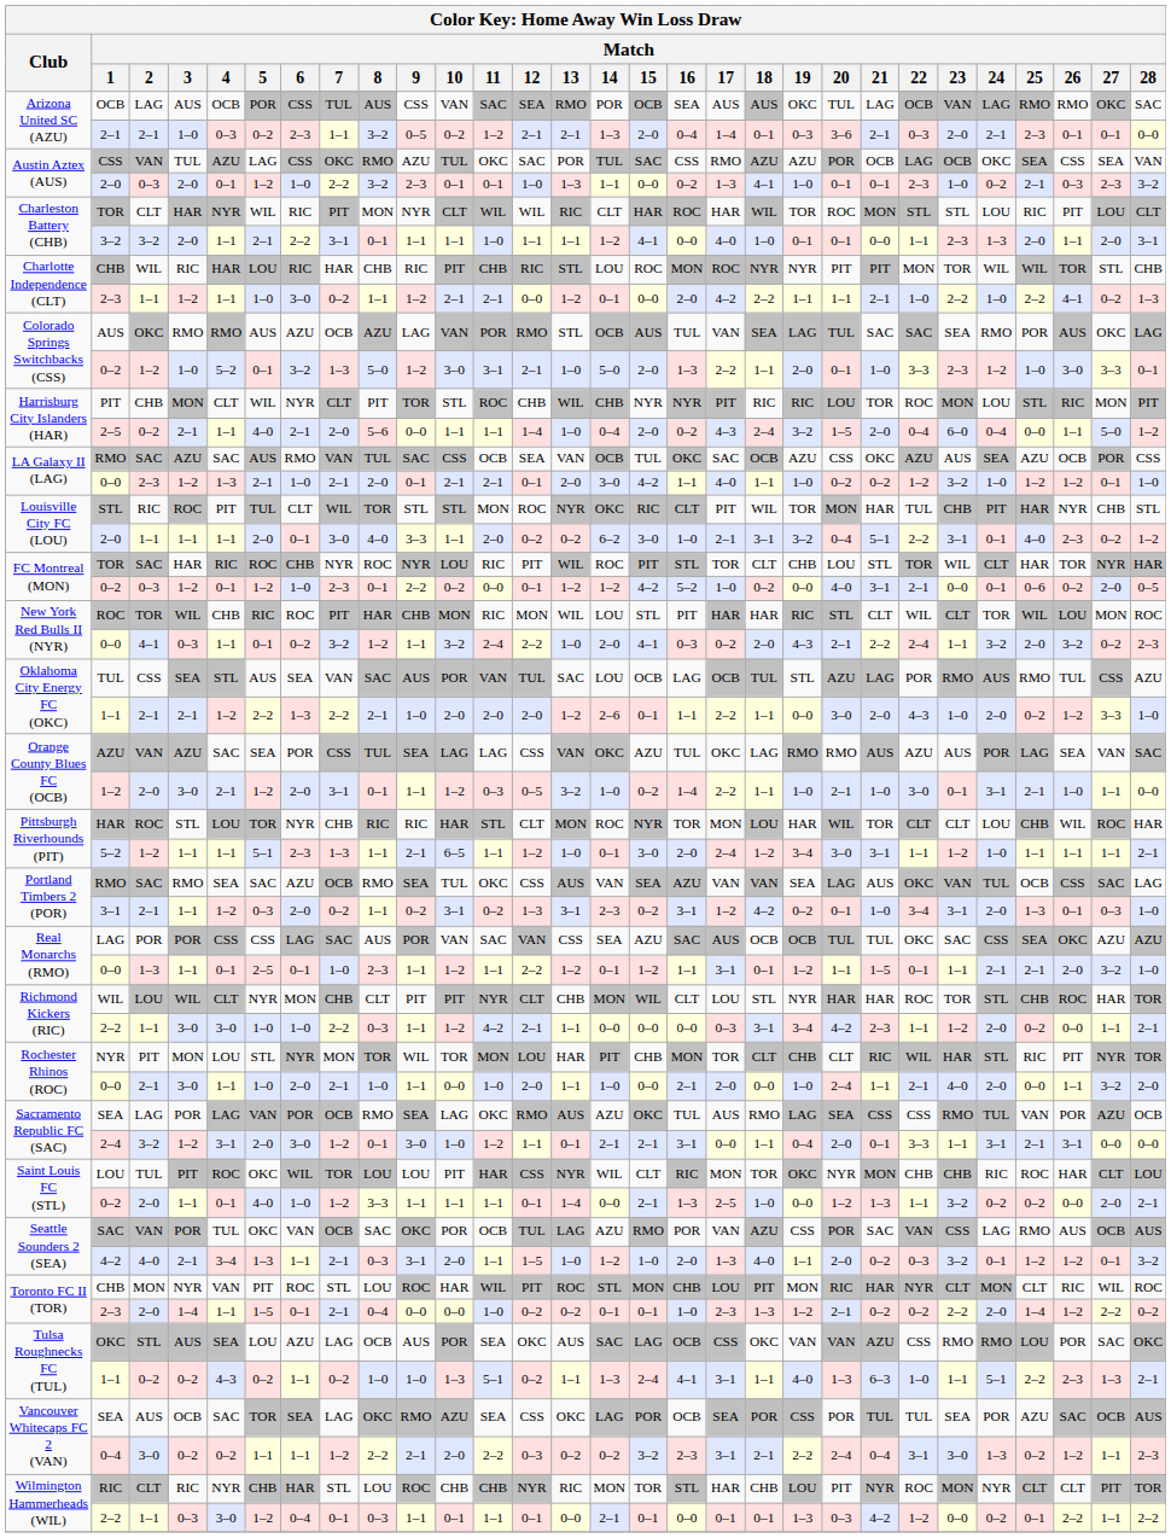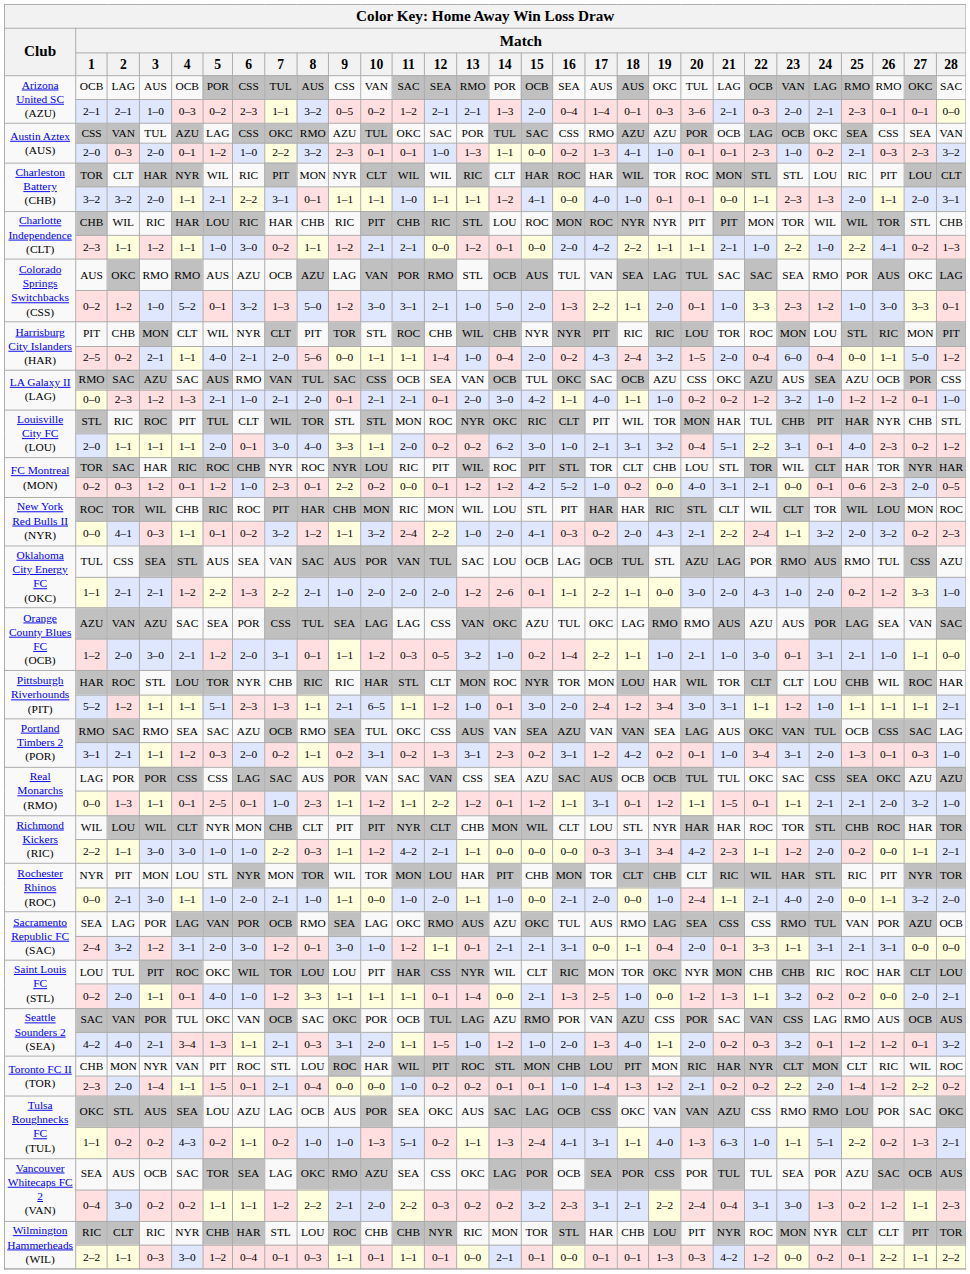FC Montreal (MON) / 0–2 | Match / 26: 0–2 -> 2–3
Toronto FC II (TOR) / 2–3 | Match / 17: 2–3 -> 1–4
Tulsa Roughnecks FC (TUL) / 1–1 | Match / 26: 2–3 -> 0–2
